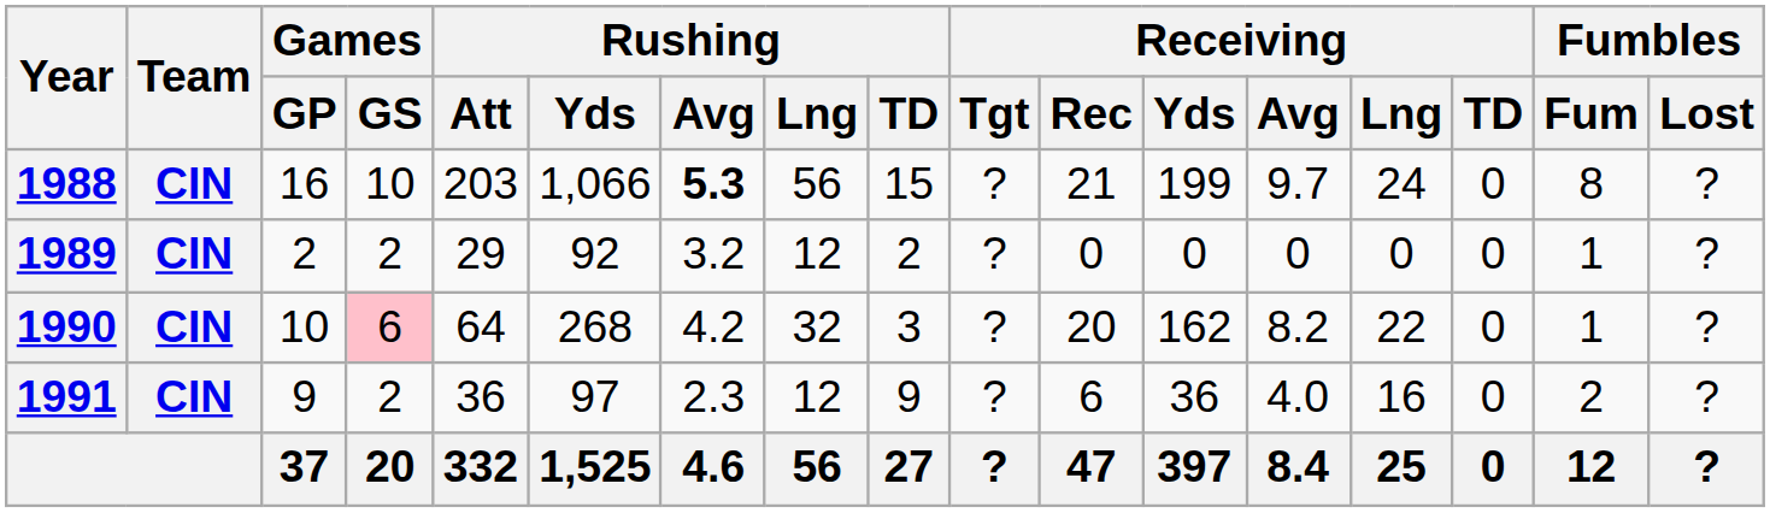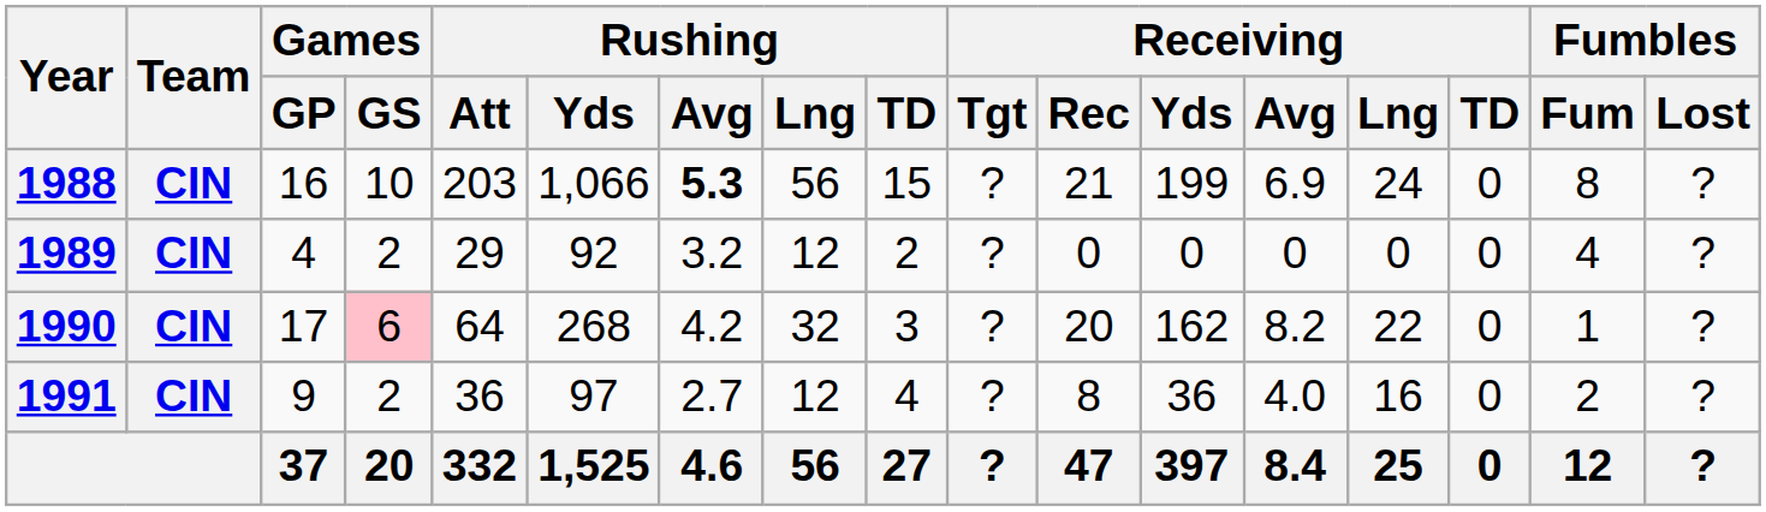1988 | Receiving / Avg: 9.7 -> 6.9
1989 | Games / GP: 2 -> 4
1989 | Fumbles / Fum: 1 -> 4
1990 | Games / GP: 10 -> 17
1991 | Rushing / Avg: 2.3 -> 2.7
1991 | Rushing / TD: 9 -> 4
1991 | Receiving / Rec: 6 -> 8
